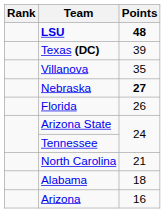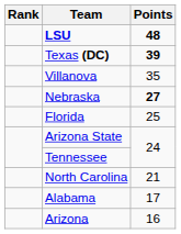Texas (DC) | Points: normal -> bold
Florida | Points: 26 -> 25
Alabama | Points: 18 -> 17
